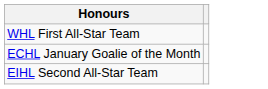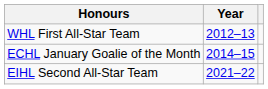+ column: Year | 2012–13 | 2014–15 | 2021–22
